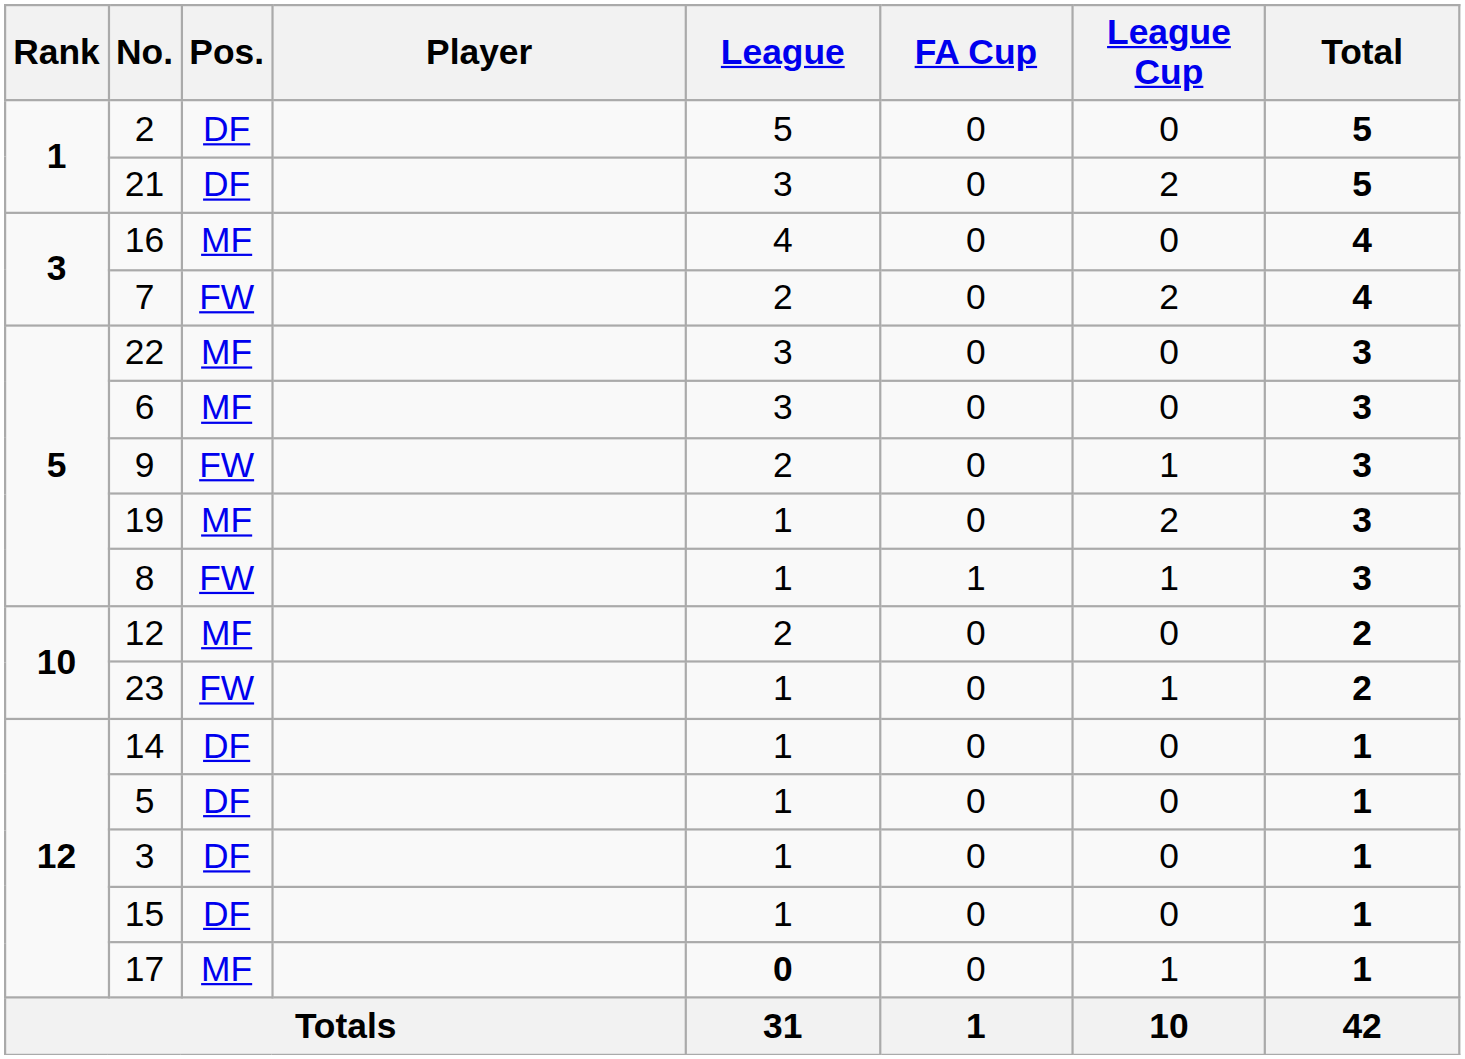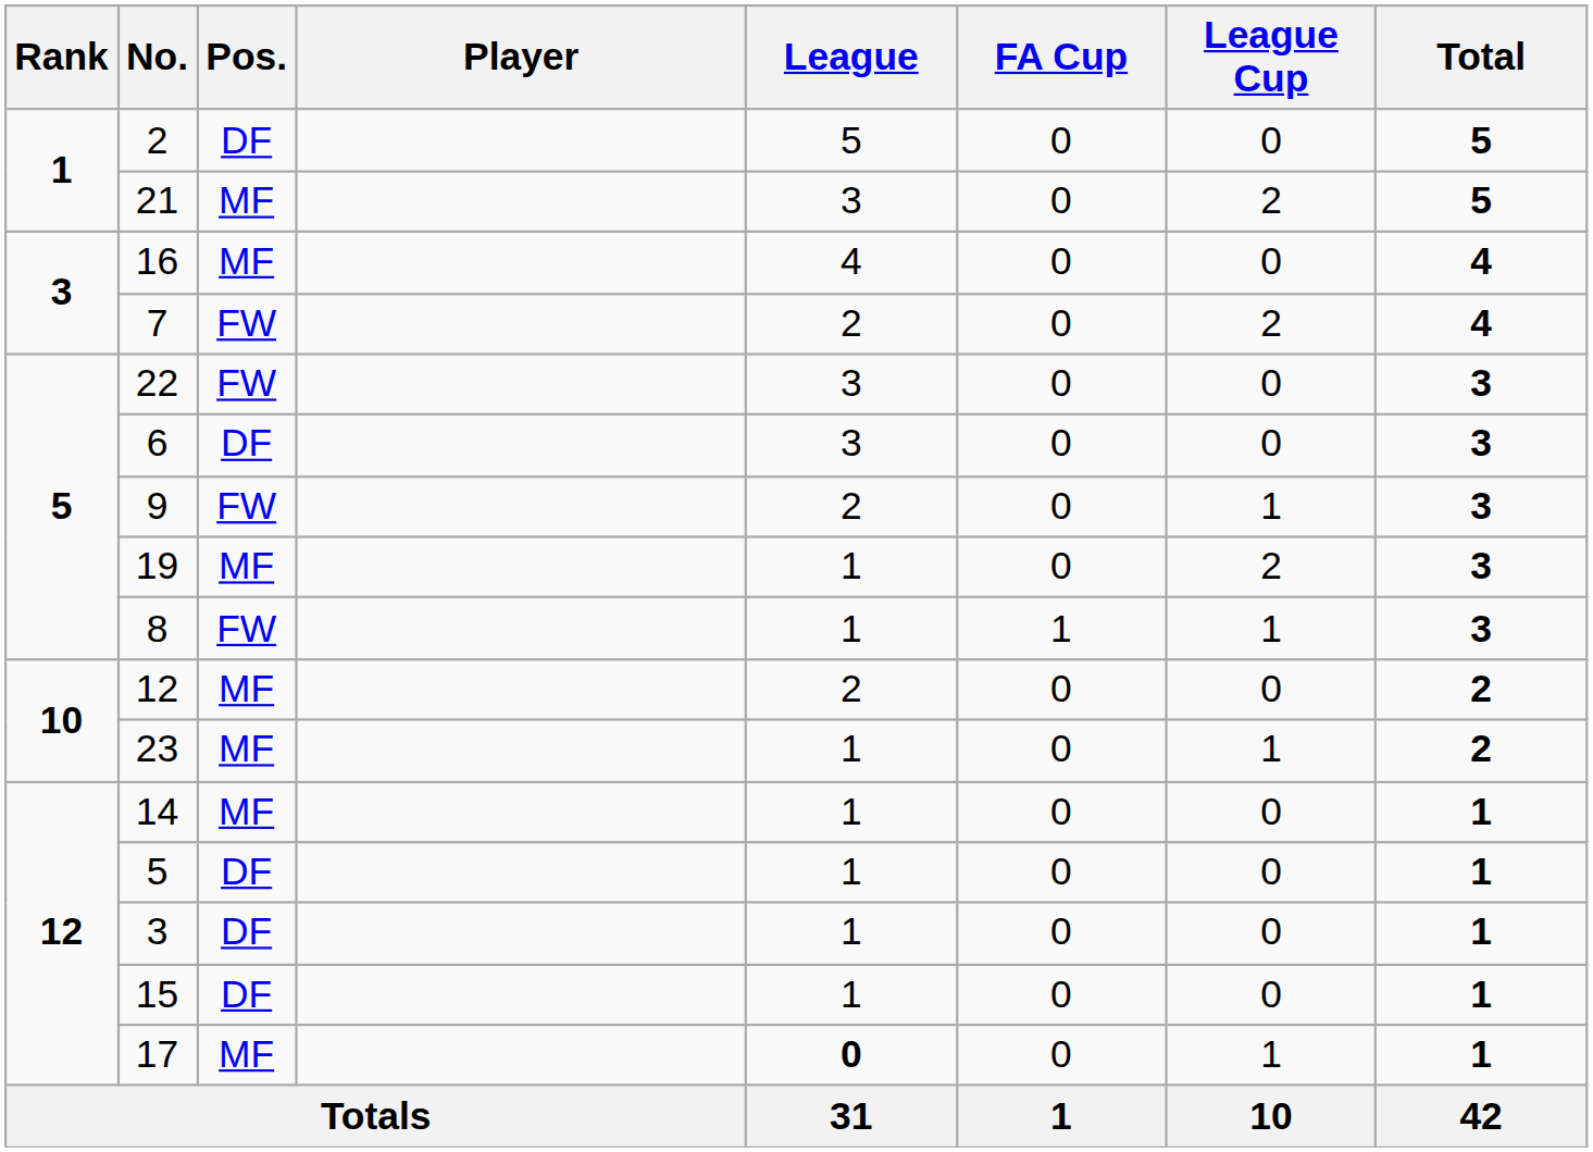21 | Pos.: DF -> MF
22 | Pos.: MF -> FW
6 | Pos.: MF -> DF
23 | Pos.: FW -> MF
14 | Pos.: DF -> MF
